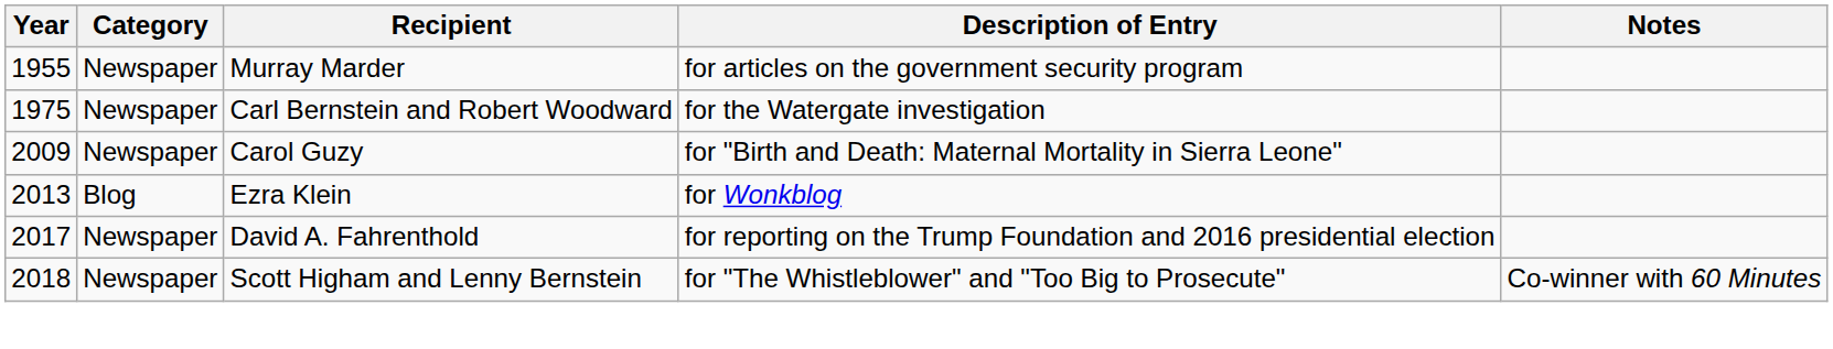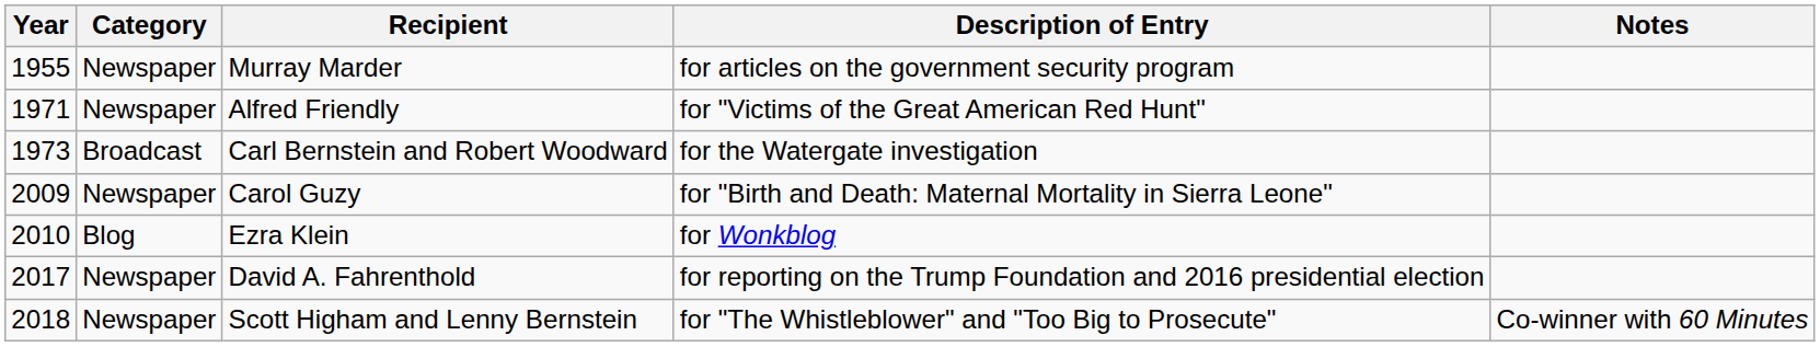+ row: 1971 | Newspaper | Alfred Friendly | for "Victims of the Great American Red Hunt"
Carl Bernstein and Robert Woodward | Year: 1975 -> 1973
Carl Bernstein and Robert Woodward | Category: Newspaper -> Broadcast
Ezra Klein | Year: 2013 -> 2010
